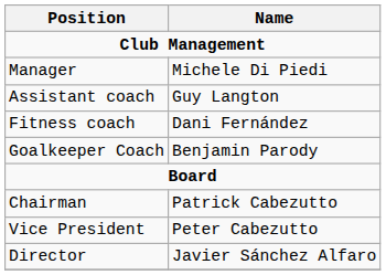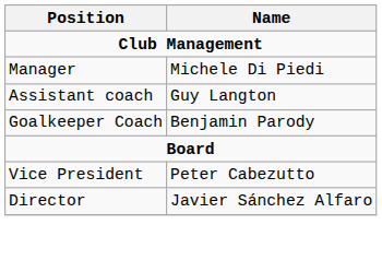- row: Fitness coach | Dani Fernández
- row: Chairman | Patrick Cabezutto
